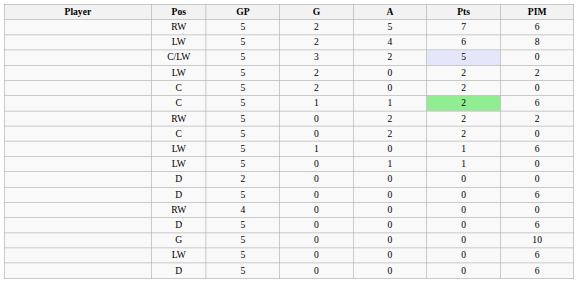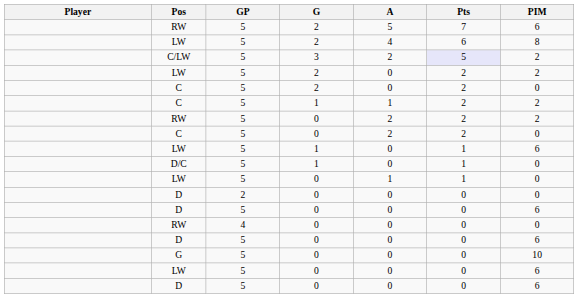C/LW | PIM: 0 -> 2
C / 1 | Pts: lightgreen background -> no background
C / 1 | PIM: 6 -> 2
+ row: D/C | 5 | 1 | 0 | 1 | 0
